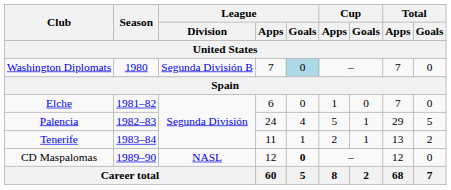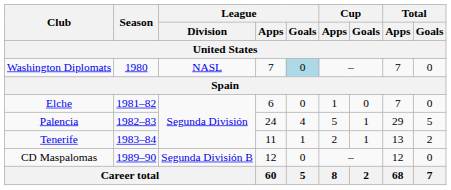Washington Diplomats | League / Division: Segunda División B -> NASL
CD Maspalomas | League / Division: NASL -> Segunda División B
CD Maspalomas | League / Goals: bold -> normal
